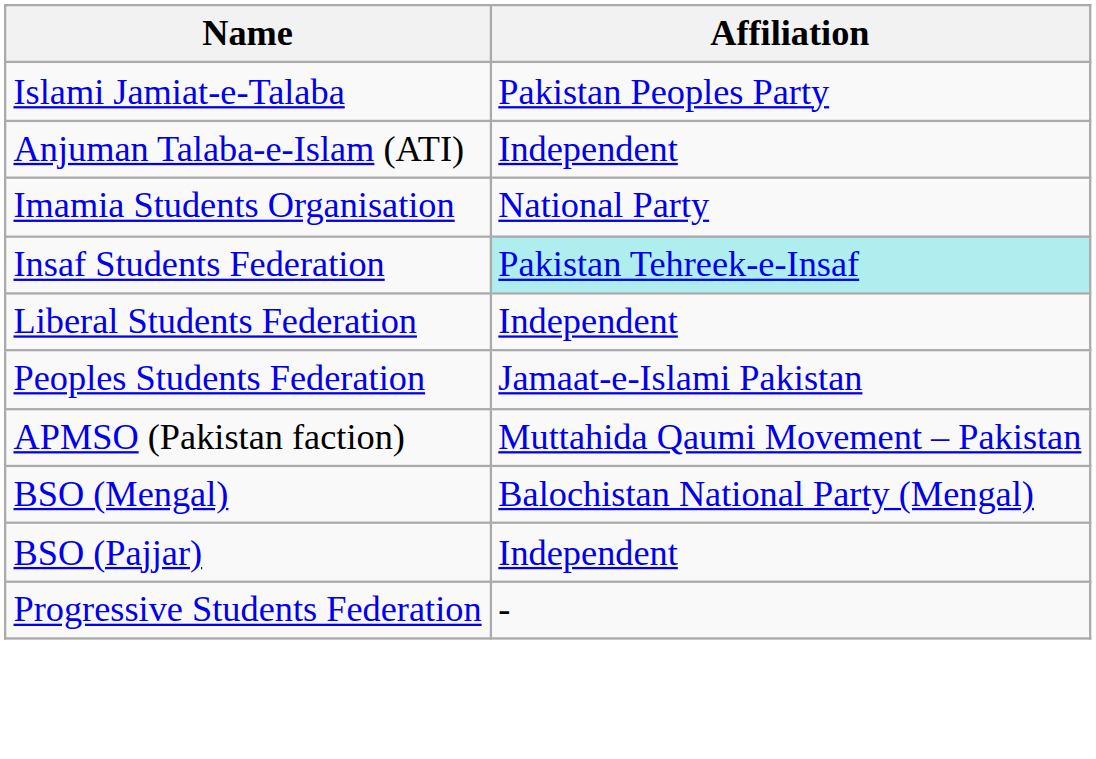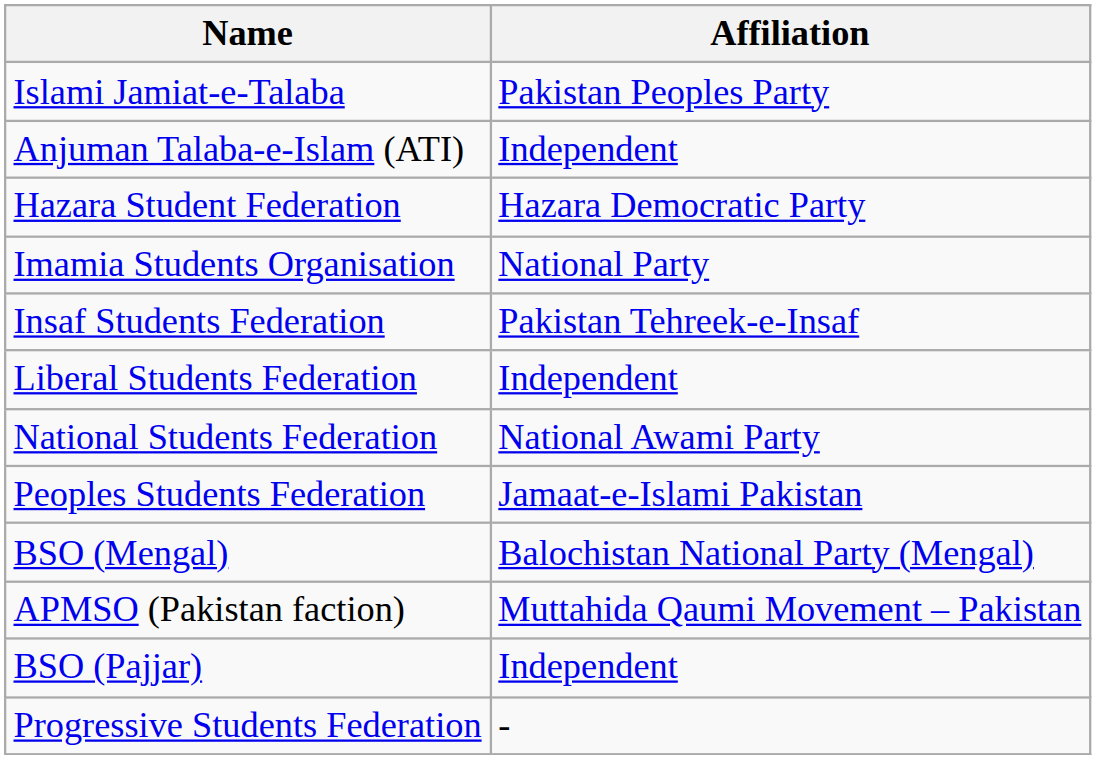+ row: Hazara Student Federation | Hazara Democratic Party
Insaf Students Federation | Affiliation: paleturquoise background -> no background
+ row: National Students Federation | National Awami Party
rows swapped: APMSO (Pakistan faction) <-> BSO (Mengal)
